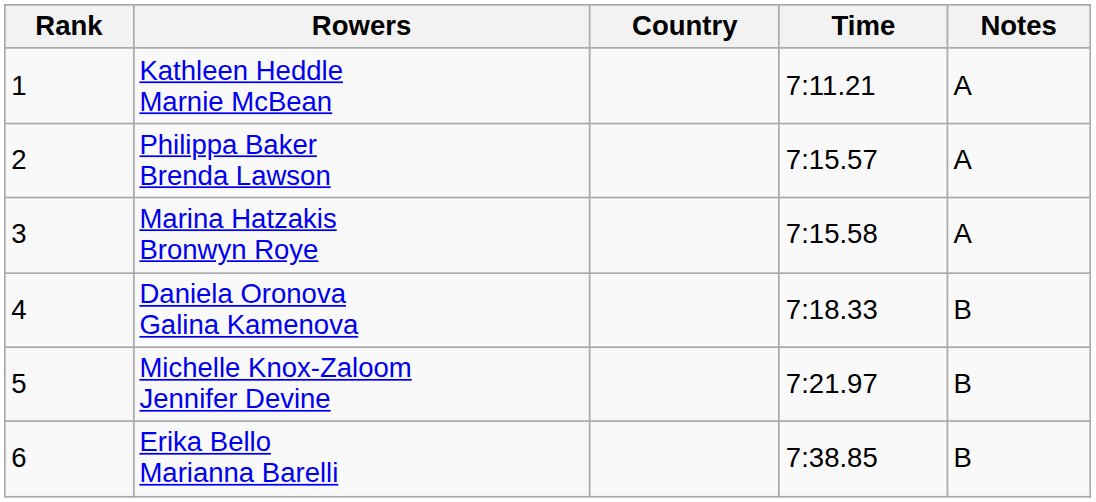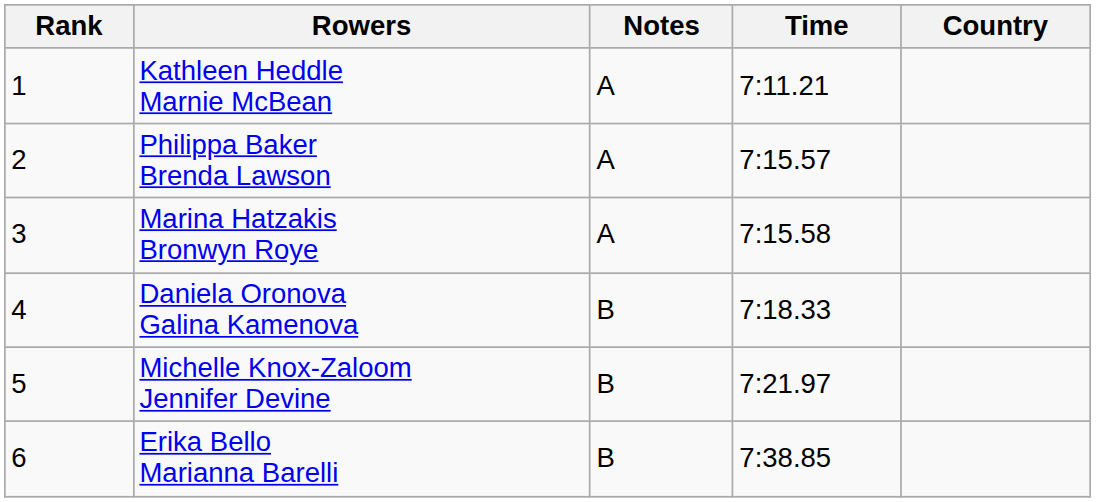columns swapped: Country <-> Notes
